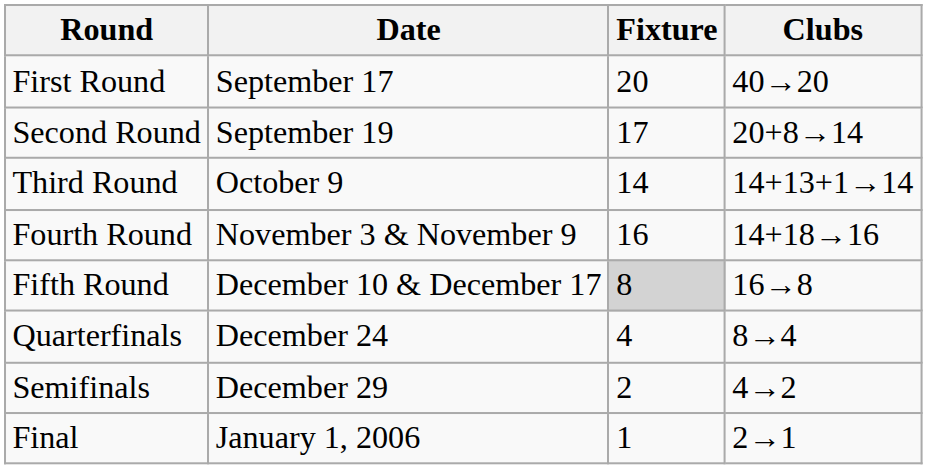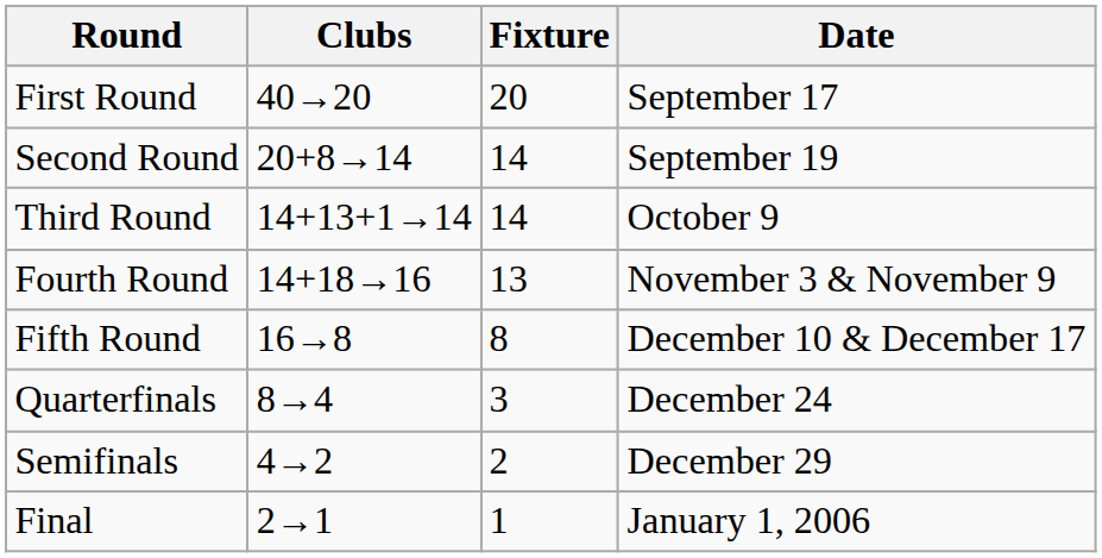columns swapped: Date <-> Clubs
Second Round | Fixture: 17 -> 14
Fourth Round | Fixture: 16 -> 13
Fifth Round | Fixture: lightgrey background -> no background
Quarterfinals | Fixture: 4 -> 3
